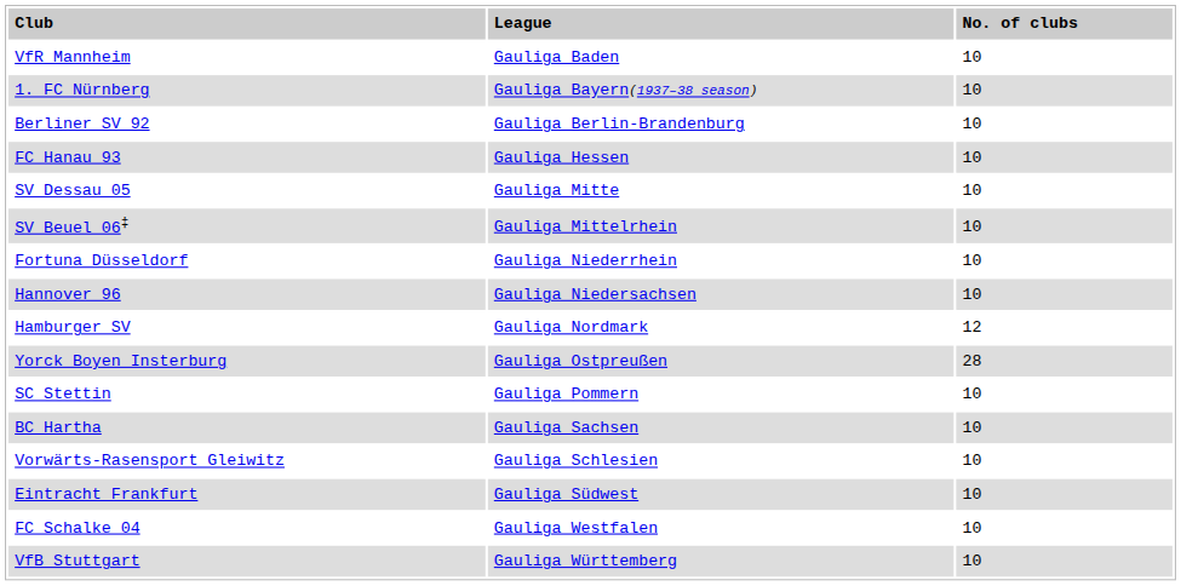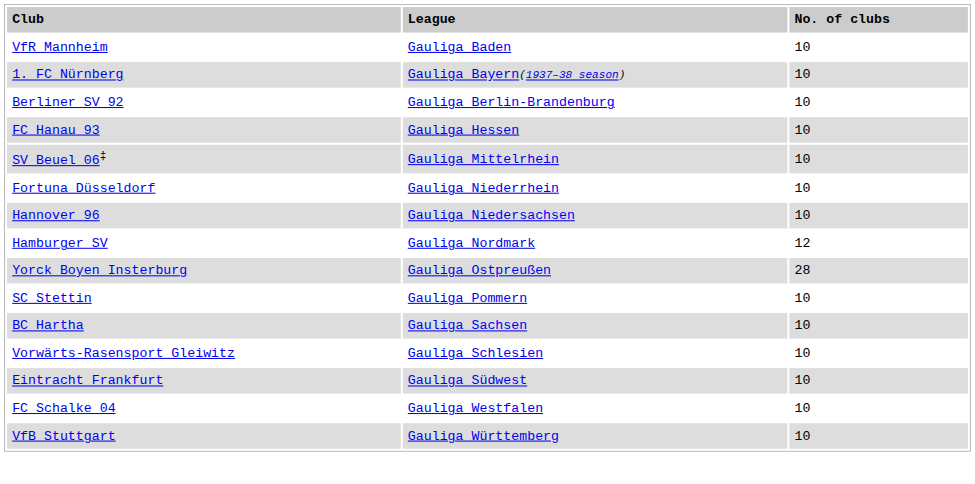- row: SV Dessau 05 | Gauliga Mitte | 10
